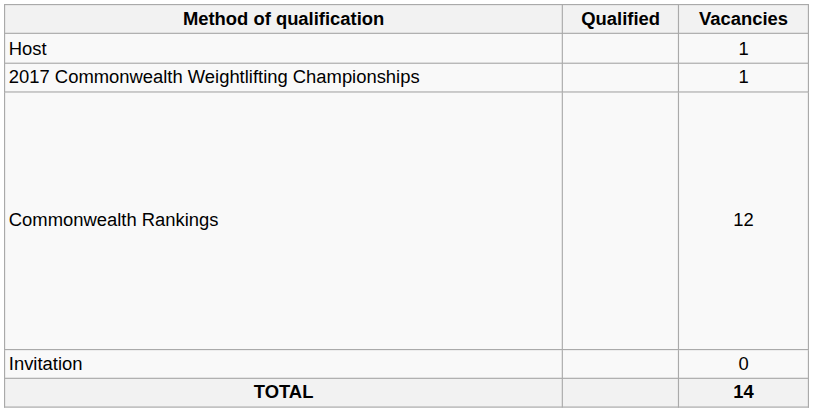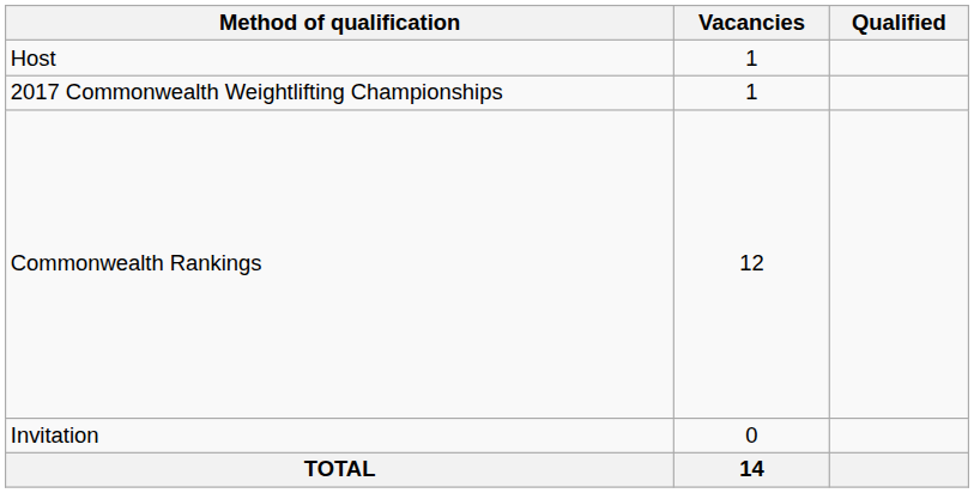columns swapped: Vacancies <-> Qualified
